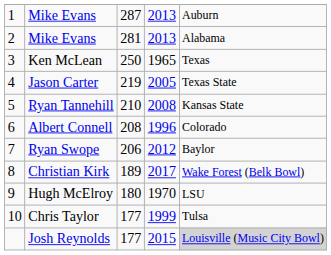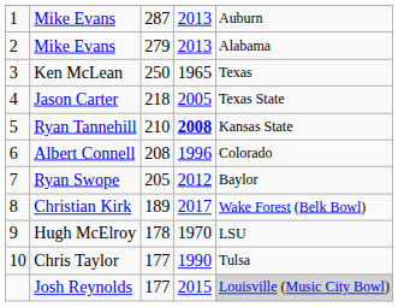2 / Mike Evans | column 3: 281 -> 279
Jason Carter | column 3: 219 -> 218
Ryan Tannehill | column 4: normal -> bold
Ryan Swope | column 3: 206 -> 205
Hugh McElroy | column 3: 180 -> 178
Chris Taylor | column 4: 1999 -> 1990
